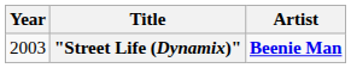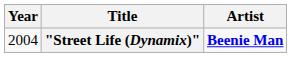"Street Life (Dynamix)" | Year: 2003 -> 2004
